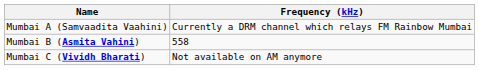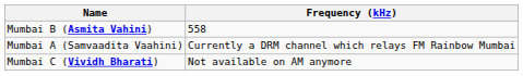rows swapped: Mumbai A (Samvaadita Vaahini) <-> Mumbai B (Asmita Vahini)
